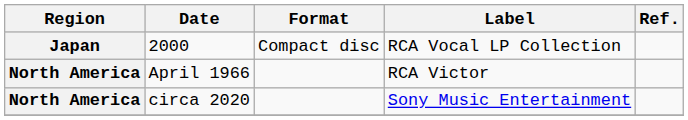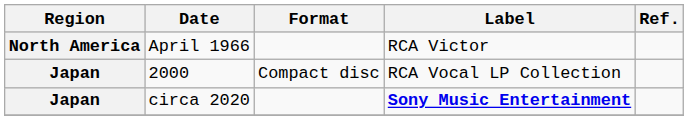rows swapped: April 1966 <-> 2000
circa 2020 | Region: North America -> Japan
circa 2020 | Label: normal -> bold
